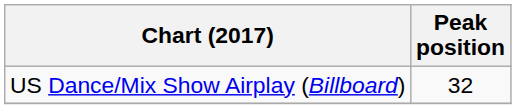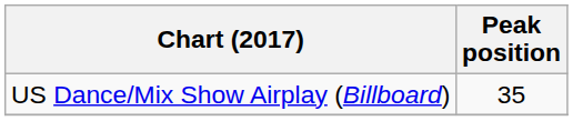US Dance/Mix Show Airplay (Billboard) | Peak position: 32 -> 35
